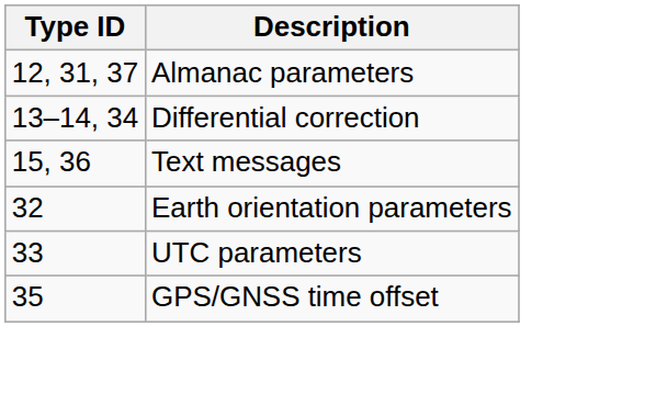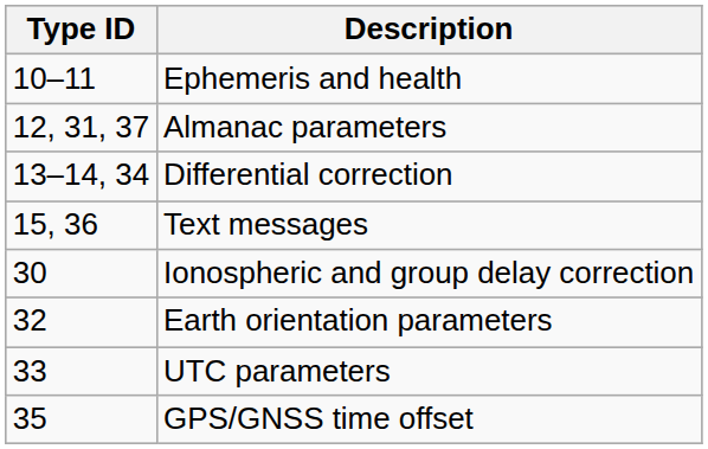+ row: 10–11 | Ephemeris and health
+ row: 30 | Ionospheric and group delay correction
